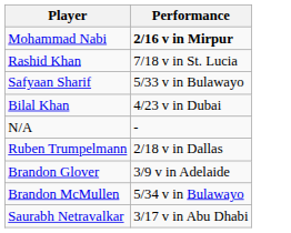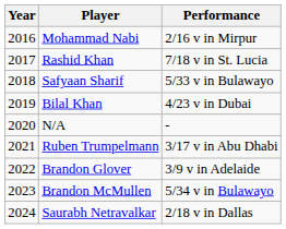+ column: Year | 2016 | 2017 | 2018 | 2019 | 2020 | 2021 | 2022 | 2023 | 2024
Mohammad Nabi | Performance: bold -> normal
Ruben Trumpelmann | Performance: 2/18 v in Dallas -> 3/17 v in Abu Dhabi
Saurabh Netravalkar | Performance: 3/17 v in Abu Dhabi -> 2/18 v in Dallas
